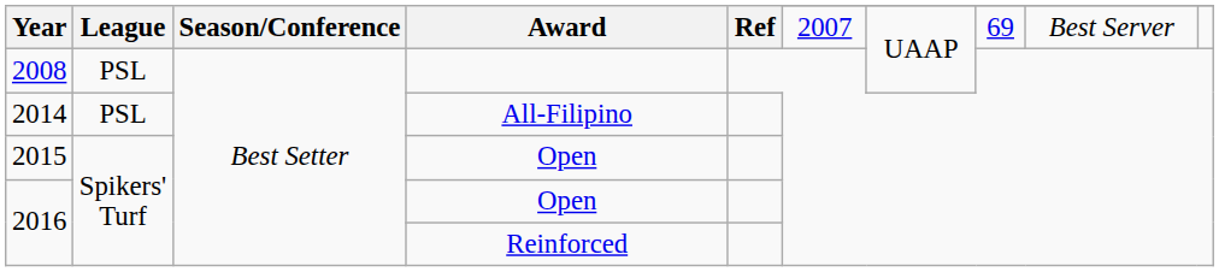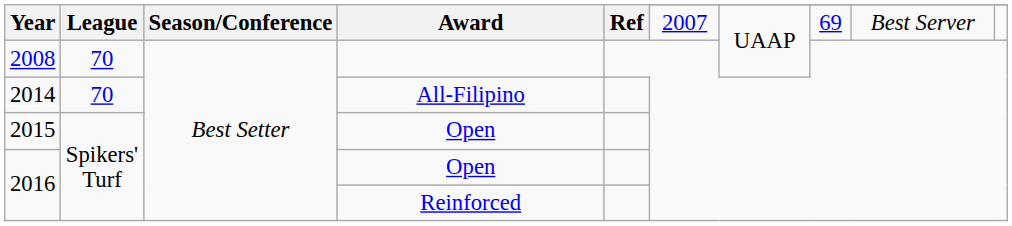2008 | League: PSL -> 70
2014 | League: PSL -> 70
